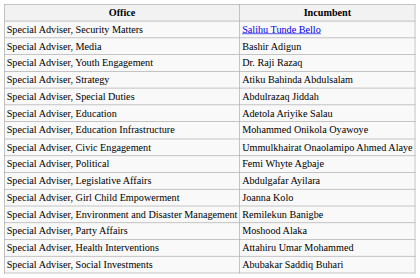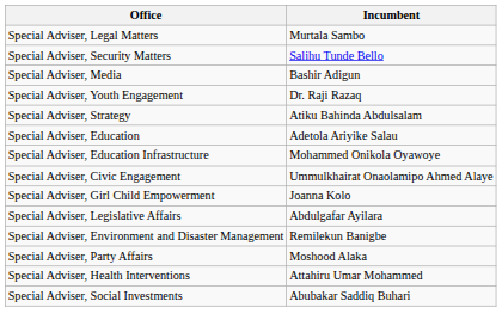+ row: Special Adviser, Legal Matters | Murtala Sambo
- row: Special Adviser, Special Duties | Abdulrazaq Jiddah
- row: Special Adviser, Political | Femi Whyte Agbaje
rows swapped: Special Adviser, Girl Child Empowerment <-> Special Adviser, Legislative Affairs
